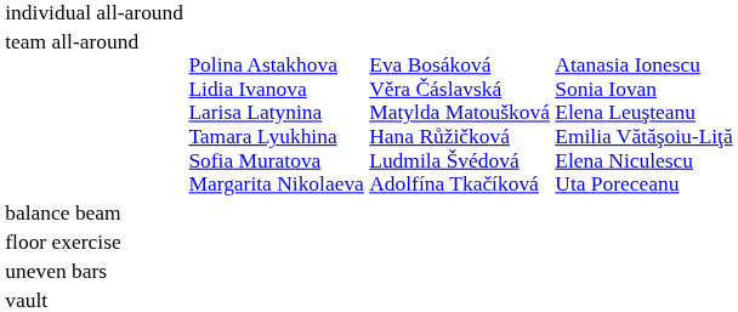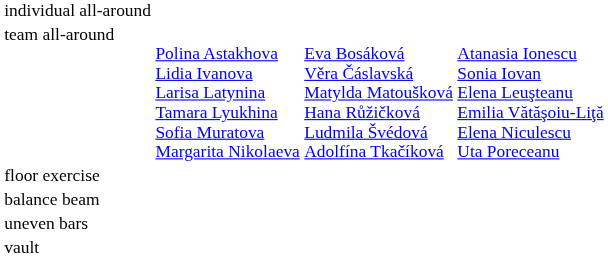rows swapped: balance beam <-> floor exercise
